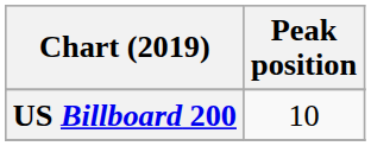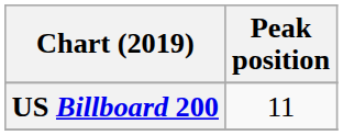US Billboard 200 | Peak position: 10 -> 11
